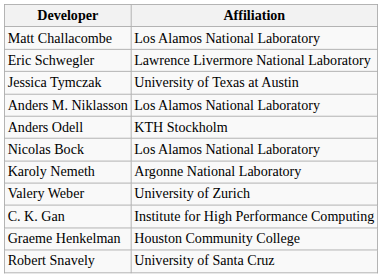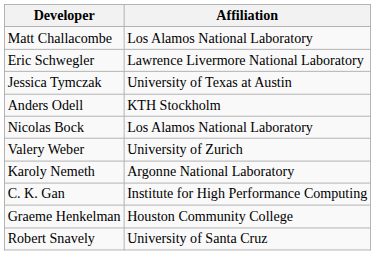- row: Anders M. Niklasson | Los Alamos National Laboratory
rows swapped: Karoly Nemeth <-> Valery Weber
